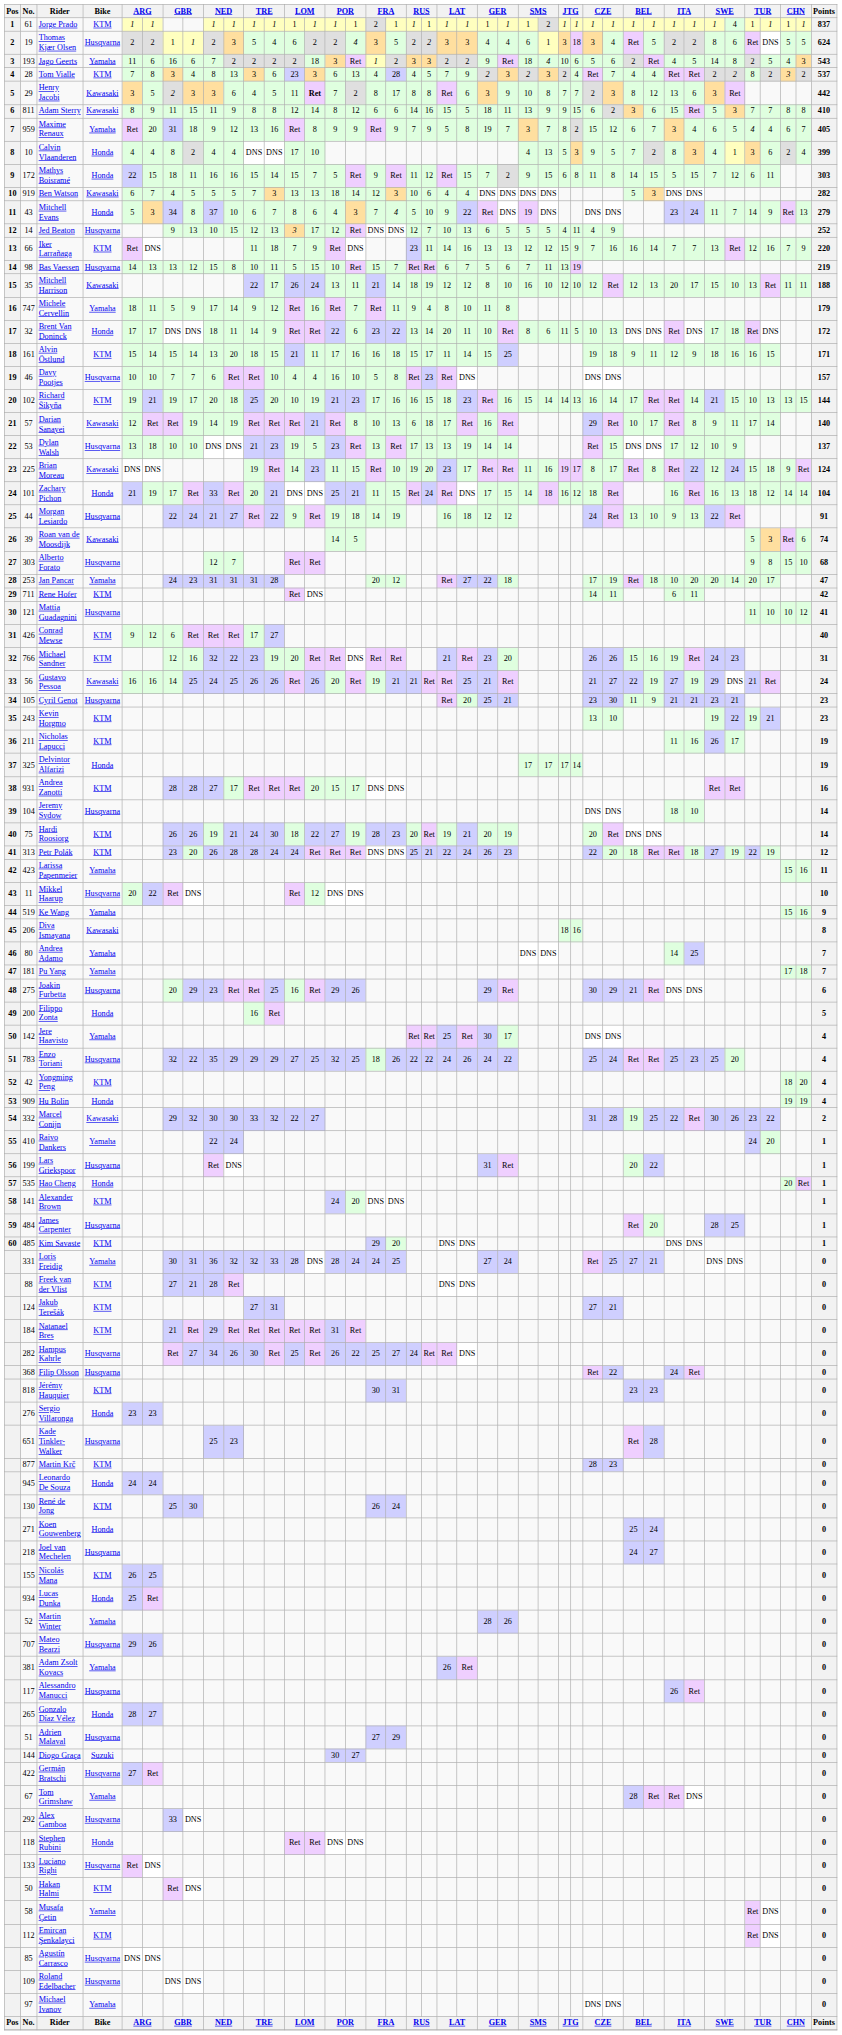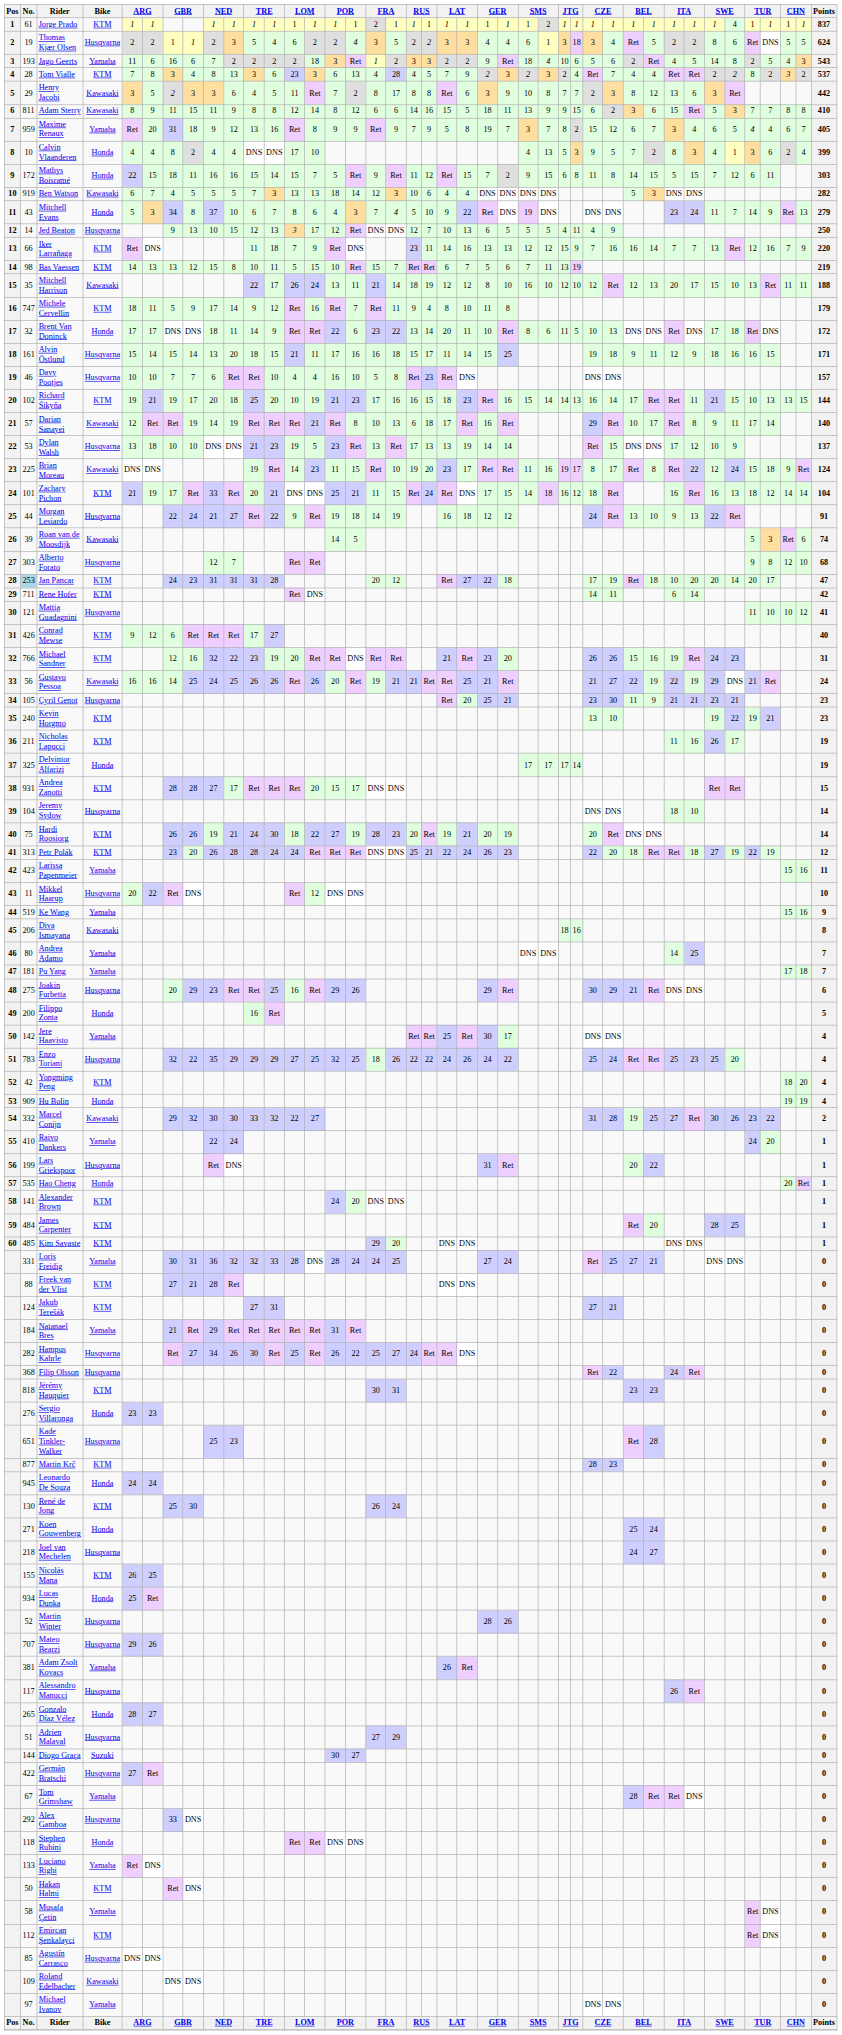Henry Jacobi | column 14: bold -> normal
Jed Beaton | Points: 252 -> 250
Bas Vaessen | Bike: Husqvarna -> KTM
Michele Cervellin | Bike: Yamaha -> KTM
Alvin Östlund | Bike: KTM -> Husqvarna
Richard Šikyňa | column 34: 14 -> 11
Zachary Pichon | Bike: Honda -> KTM
Alberto Forato | column 39: 15 -> 12
Jan Pancar | No.: no background -> lightblue background
Jan Pancar | Bike: Yamaha -> KTM
Rene Hofer | column 34: 11 -> 14
Gustavo Pessoa | column 33: 27 -> 22
Kevin Horgmo | No.: 243 -> 240
Andrea Zanotti | Points: 16 -> 15
Marcel Conijn | column 33: 22 -> 27
James Carpenter | Bike: Husqvarna -> KTM
Natanael Bres | Bike: KTM -> Yamaha
Martin Winter | Bike: Yamaha -> Husqvarna
Luciano Righi | Bike: Husqvarna -> Yamaha
Roland Edelbacher | Bike: Husqvarna -> Kawasaki
